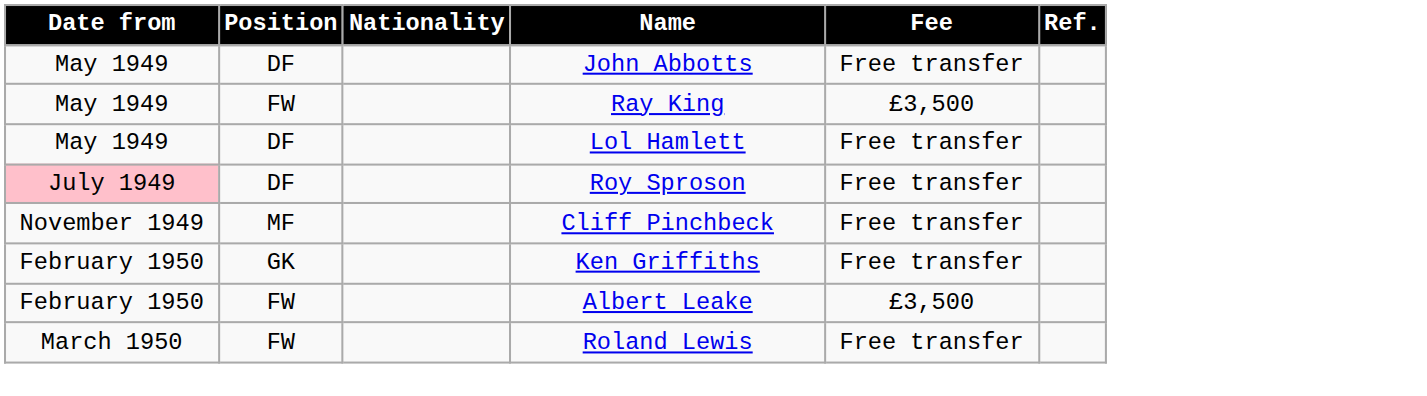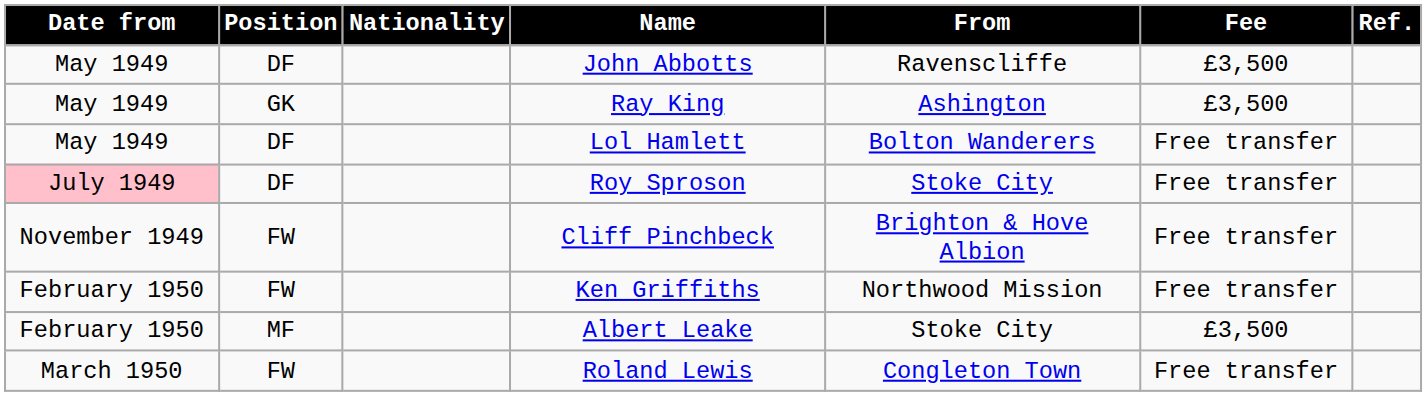+ column: From | Ravenscliffe | Ashington | Bolton Wanderers | Stoke City | Brighton & Hove Albion | Northwood Mission | Stoke City | Congleton Town
John Abbotts | Fee: Free transfer -> £3,500
Ray King | Position: FW -> GK
Cliff Pinchbeck | Position: MF -> FW
Ken Griffiths | Position: GK -> FW
Albert Leake | Position: FW -> MF
